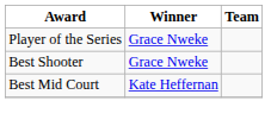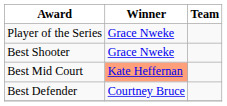Best Mid Court | Winner: no background -> lightsalmon background
+ row: Best Defender | Courtney Bruce
